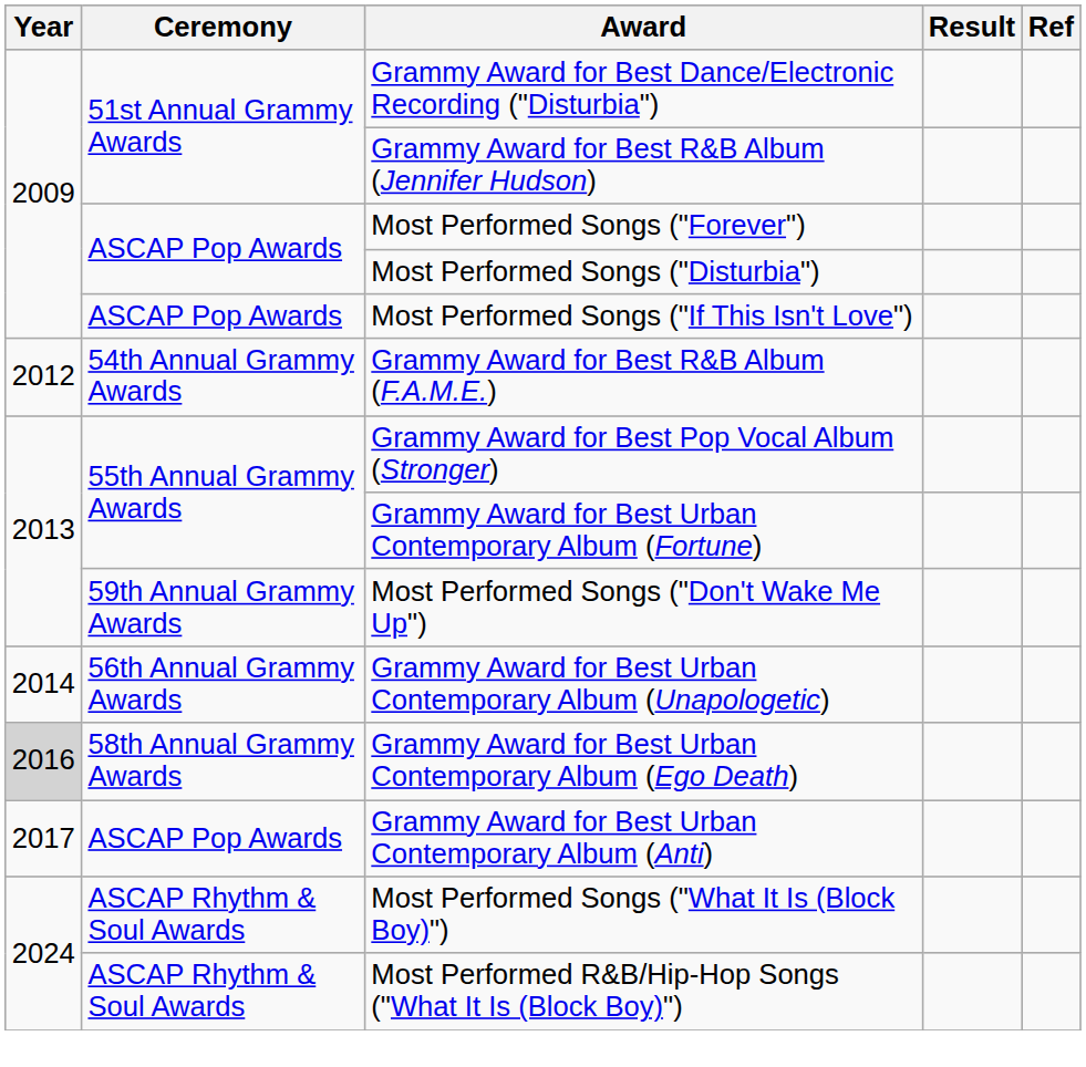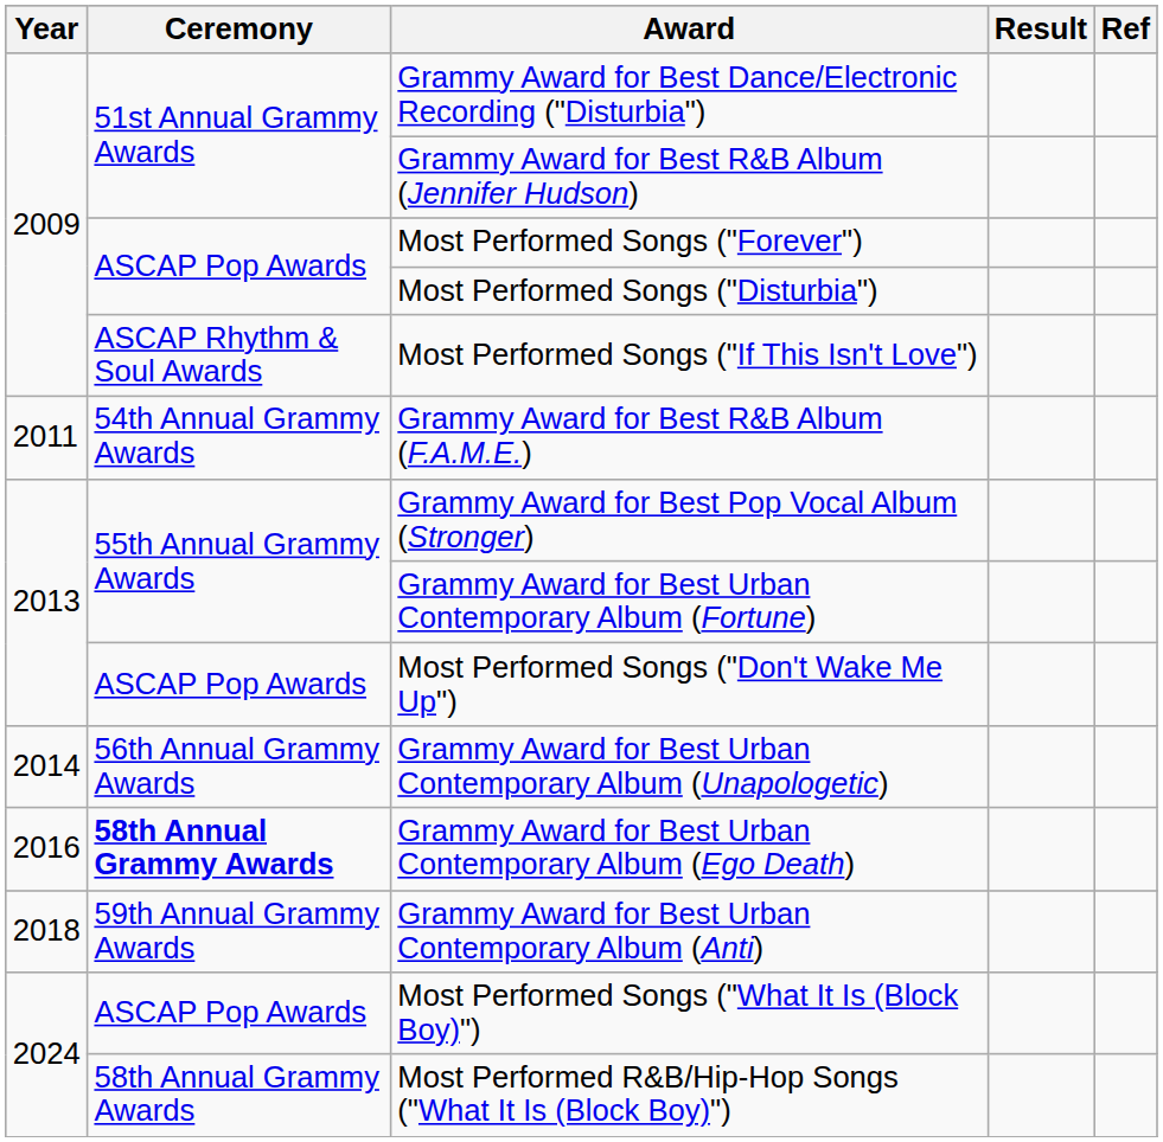Most Performed Songs ("If This Isn't Love") | Ceremony: ASCAP Pop Awards -> ASCAP Rhythm & Soul Awards
Grammy Award for Best R&B Album (F.A.M.E.) | Year: 2012 -> 2011
Most Performed Songs ("Don't Wake Me Up") | Ceremony: 59th Annual Grammy Awards -> ASCAP Pop Awards
Grammy Award for Best Urban Contemporary Album (Ego Death) | Year: lightgrey background -> no background
Grammy Award for Best Urban Contemporary Album (Ego Death) | Ceremony: normal -> bold
Grammy Award for Best Urban Contemporary Album (Anti) | Year: 2017 -> 2018
Grammy Award for Best Urban Contemporary Album (Anti) | Ceremony: ASCAP Pop Awards -> 59th Annual Grammy Awards
Most Performed Songs ("What It Is (Block Boy)") | Ceremony: ASCAP Rhythm & Soul Awards -> ASCAP Pop Awards
Most Performed R&B/Hip-Hop Songs ("What It Is (Block Boy)") | Ceremony: ASCAP Rhythm & Soul Awards -> 58th Annual Grammy Awards
